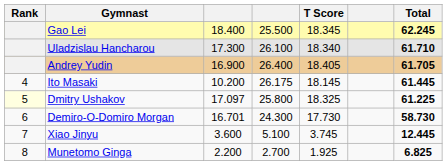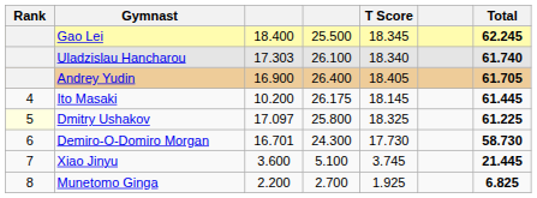Uladzislau Hancharou | column 3: 17.300 -> 17.303
Uladzislau Hancharou | Total: 61.710 -> 61.740
Xiao Jinyu | Total: 12.445 -> 21.445
